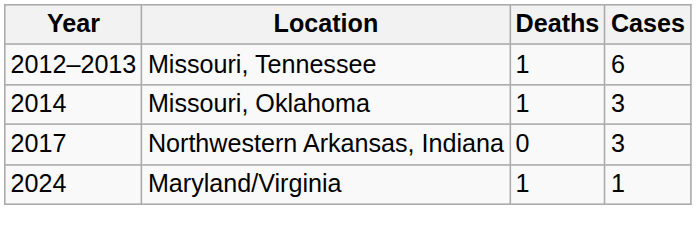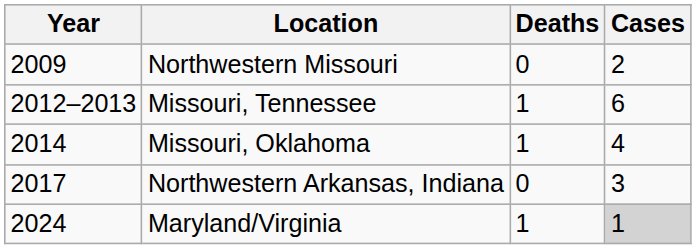+ row: 2009 | Northwestern Missouri | 0 | 2
Missouri, Oklahoma | Cases: 3 -> 4
Maryland/Virginia | Cases: no background -> lightgrey background
